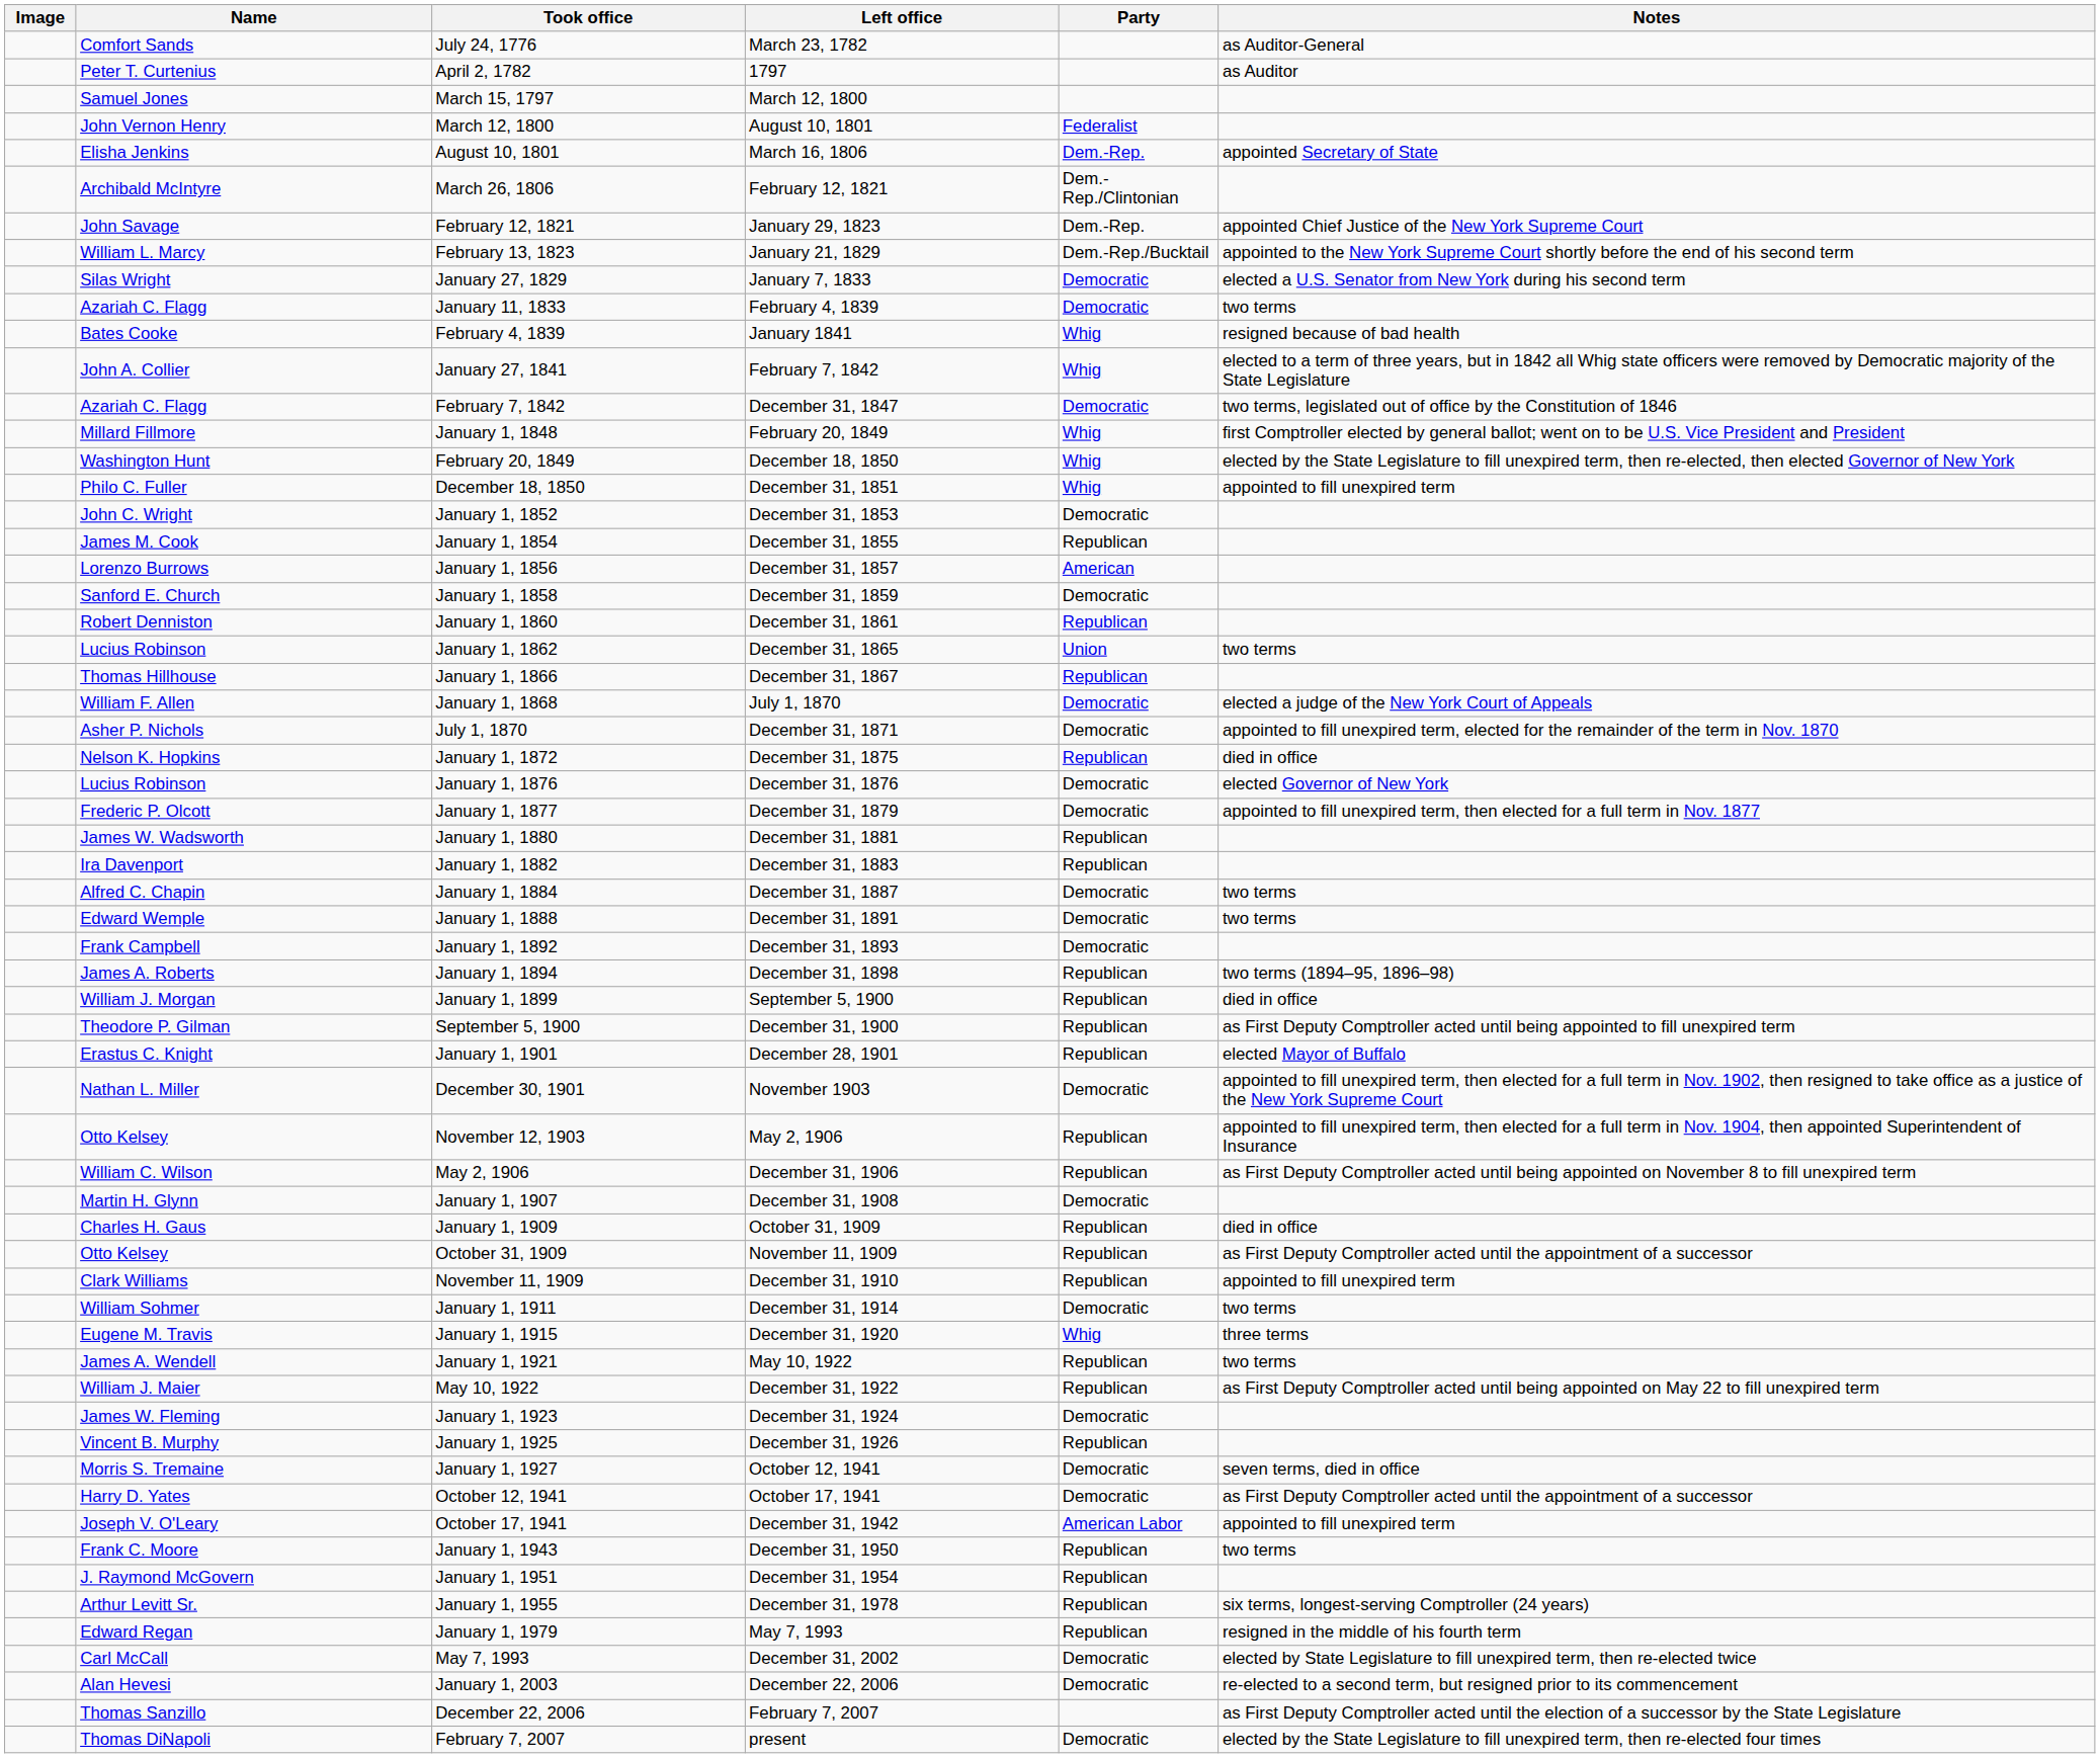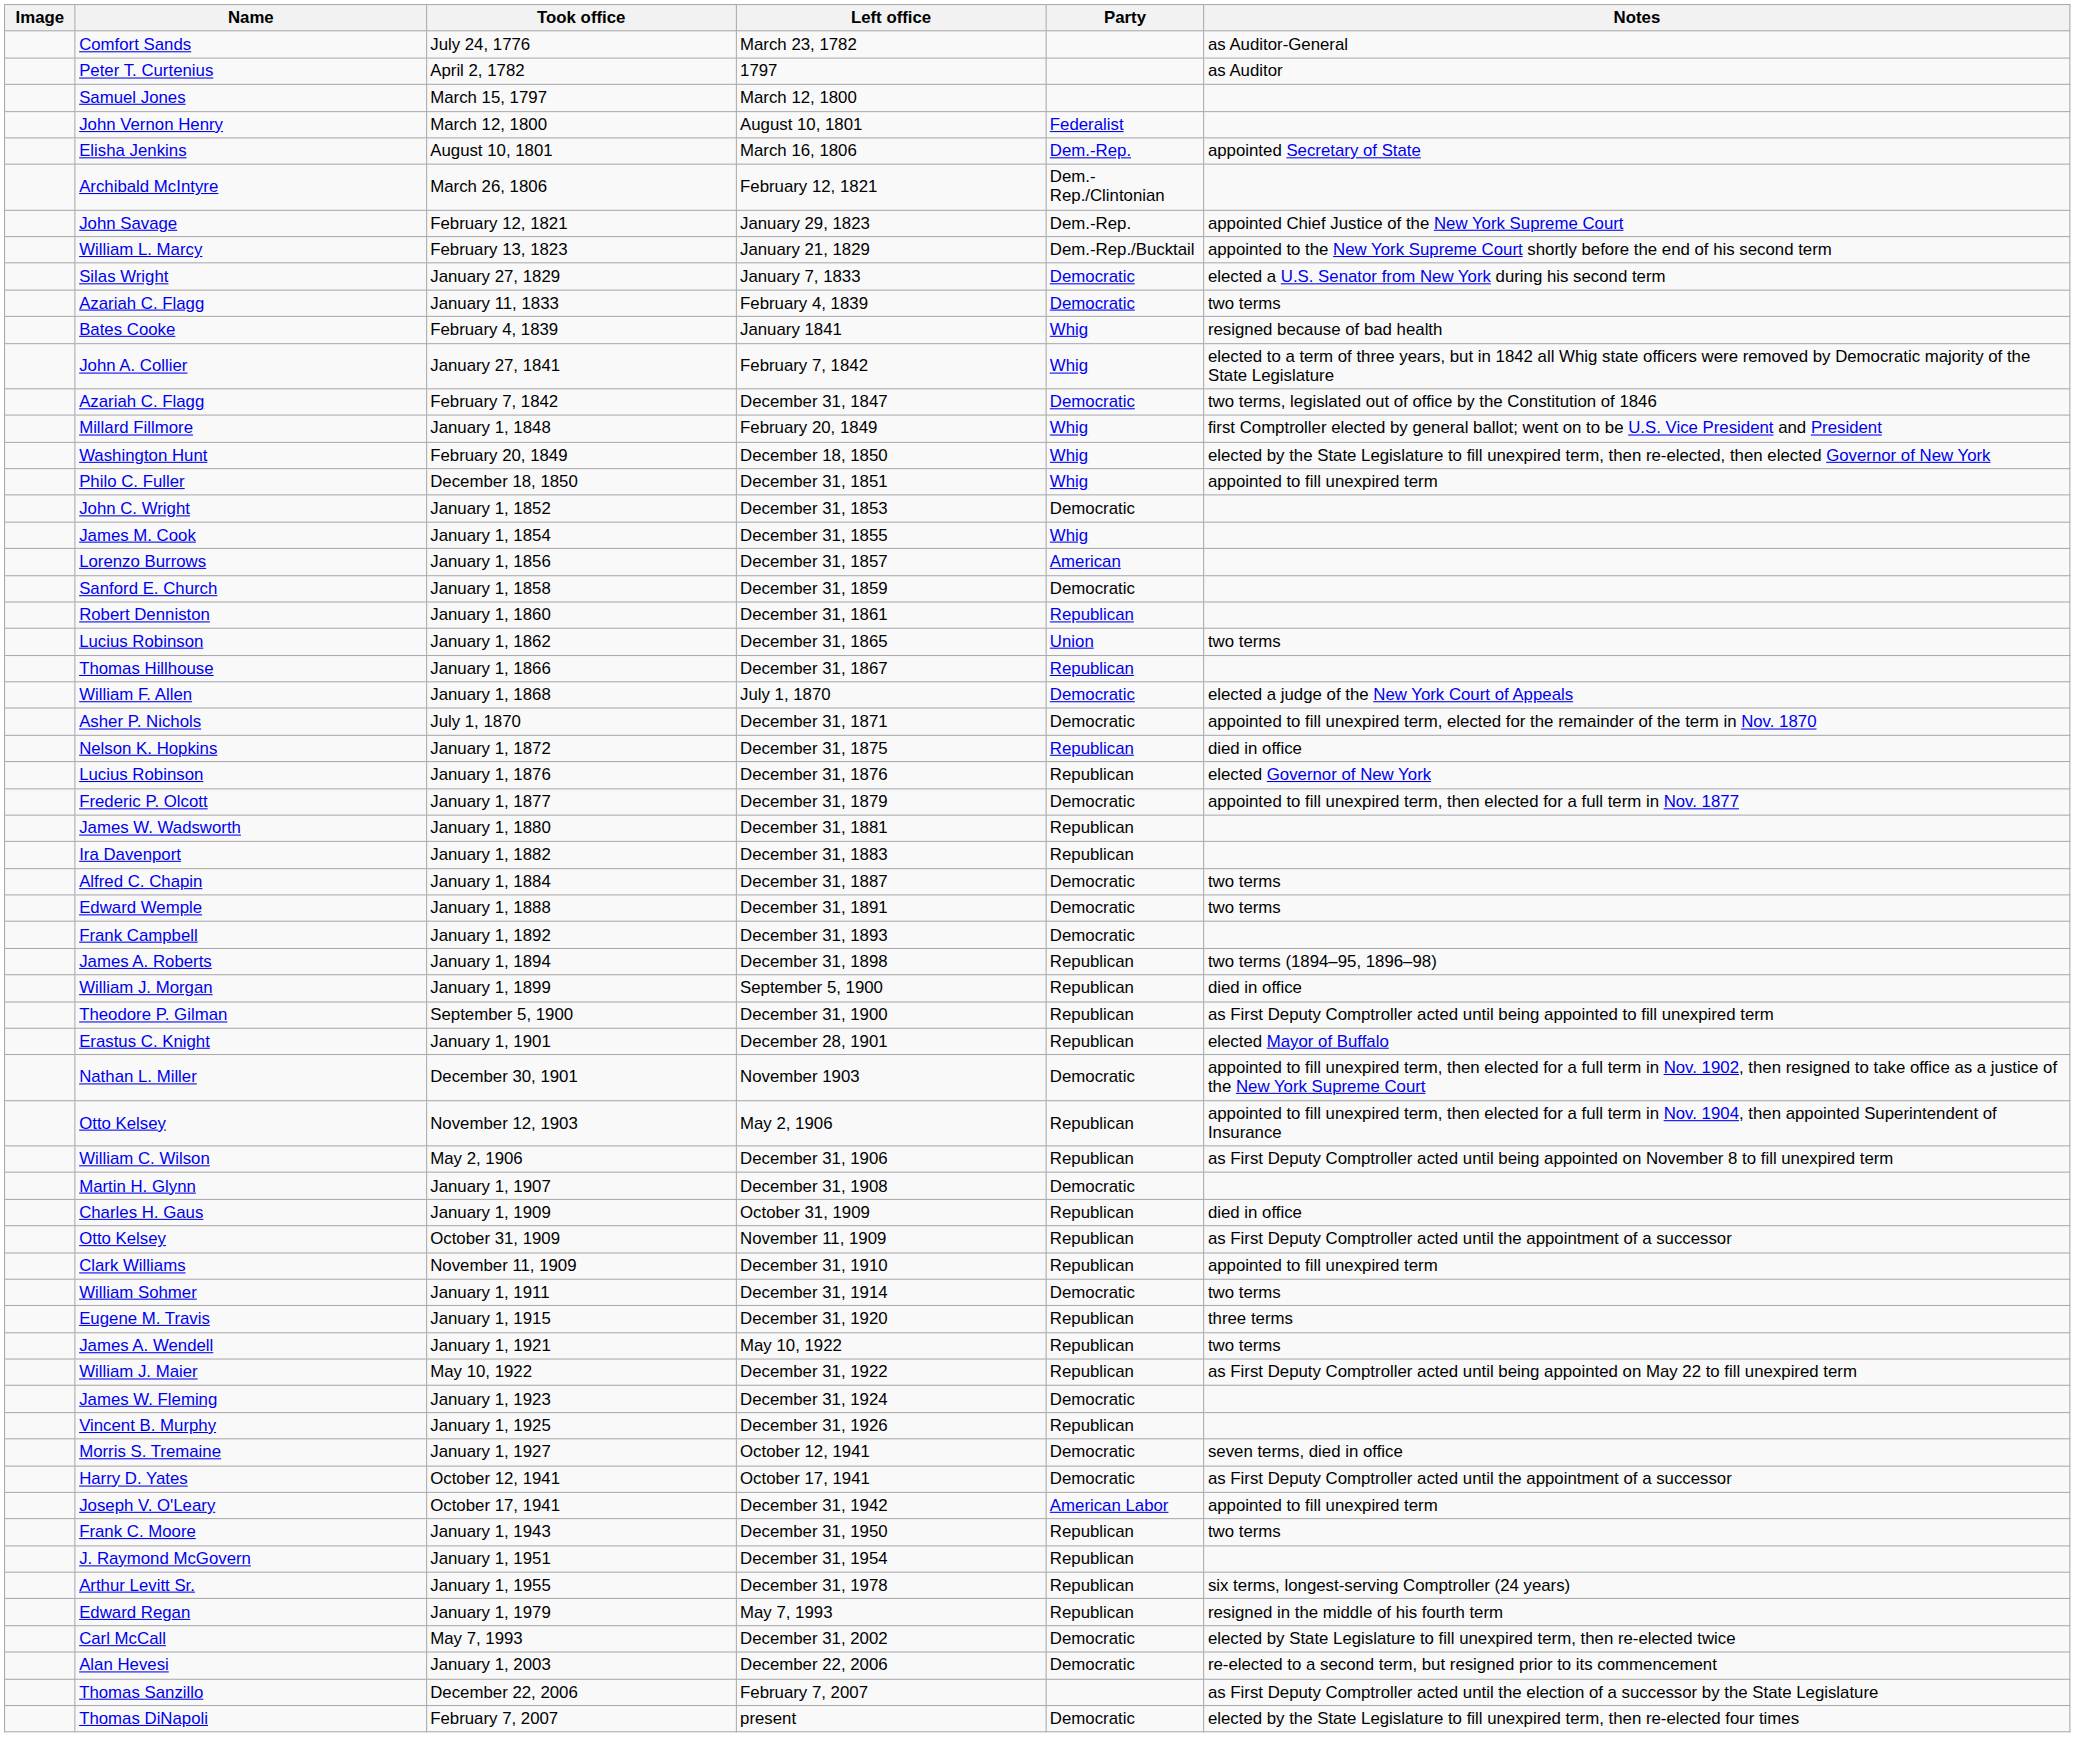January 1, 1854 | Party: Republican -> Whig
January 1, 1876 | Party: Democratic -> Republican
January 1, 1915 | Party: Whig -> Republican
